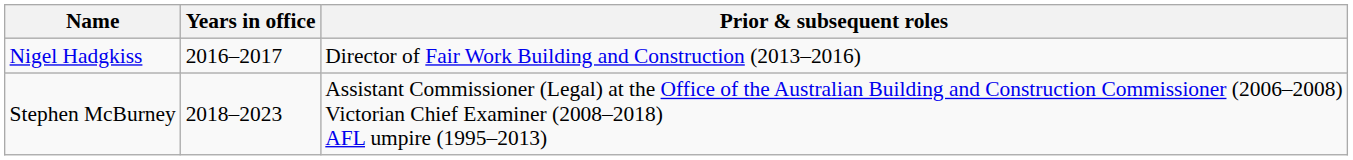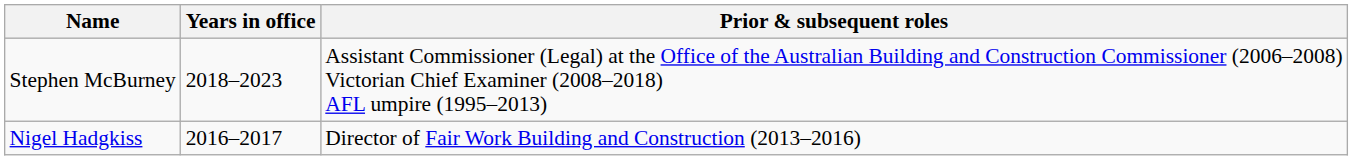rows swapped: Nigel Hadgkiss <-> Stephen McBurney
